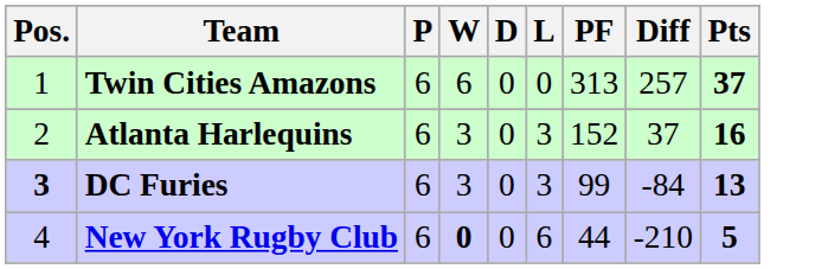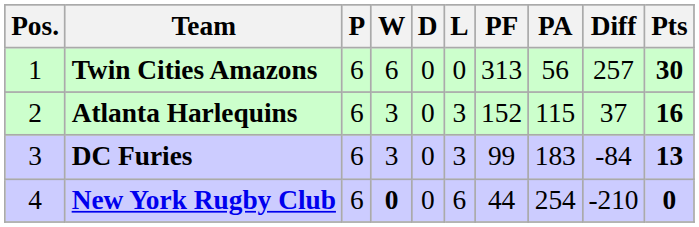+ column: PA | 56 | 115 | 183 | 254
Twin Cities Amazons | Pts: 37 -> 30
DC Furies | Pos.: bold -> normal
New York Rugby Club | Pts: 5 -> 0
